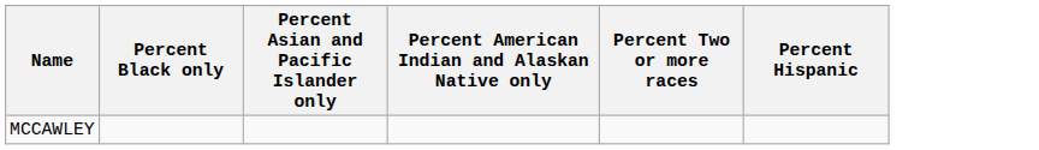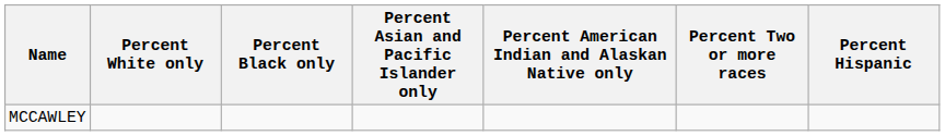+ column: Percent White only
